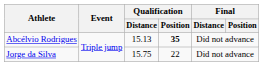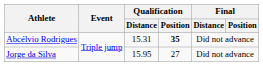Abcélvio Rodrigues | Qualification / Distance: 15.13 -> 15.31
Jorge da Silva | Qualification / Distance: 15.75 -> 15.95
Jorge da Silva | Qualification / Position: 22 -> 27
